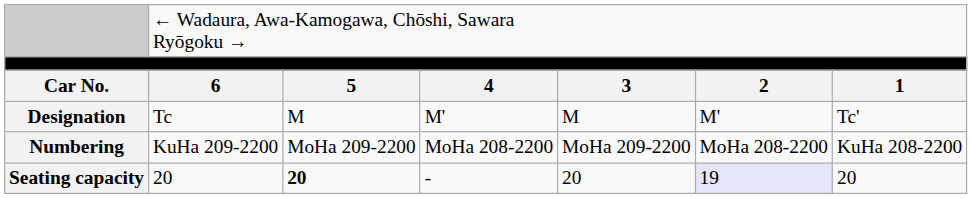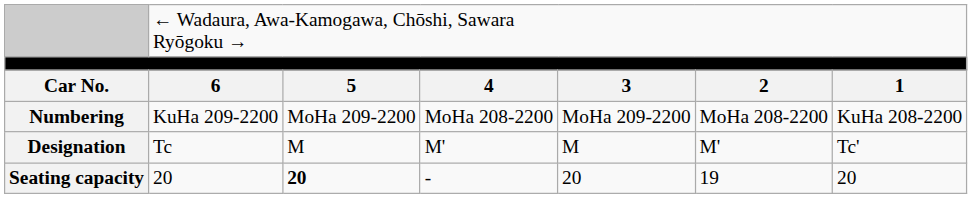rows swapped: Designation <-> Numbering
Seating capacity | column 6: lavender background -> no background
